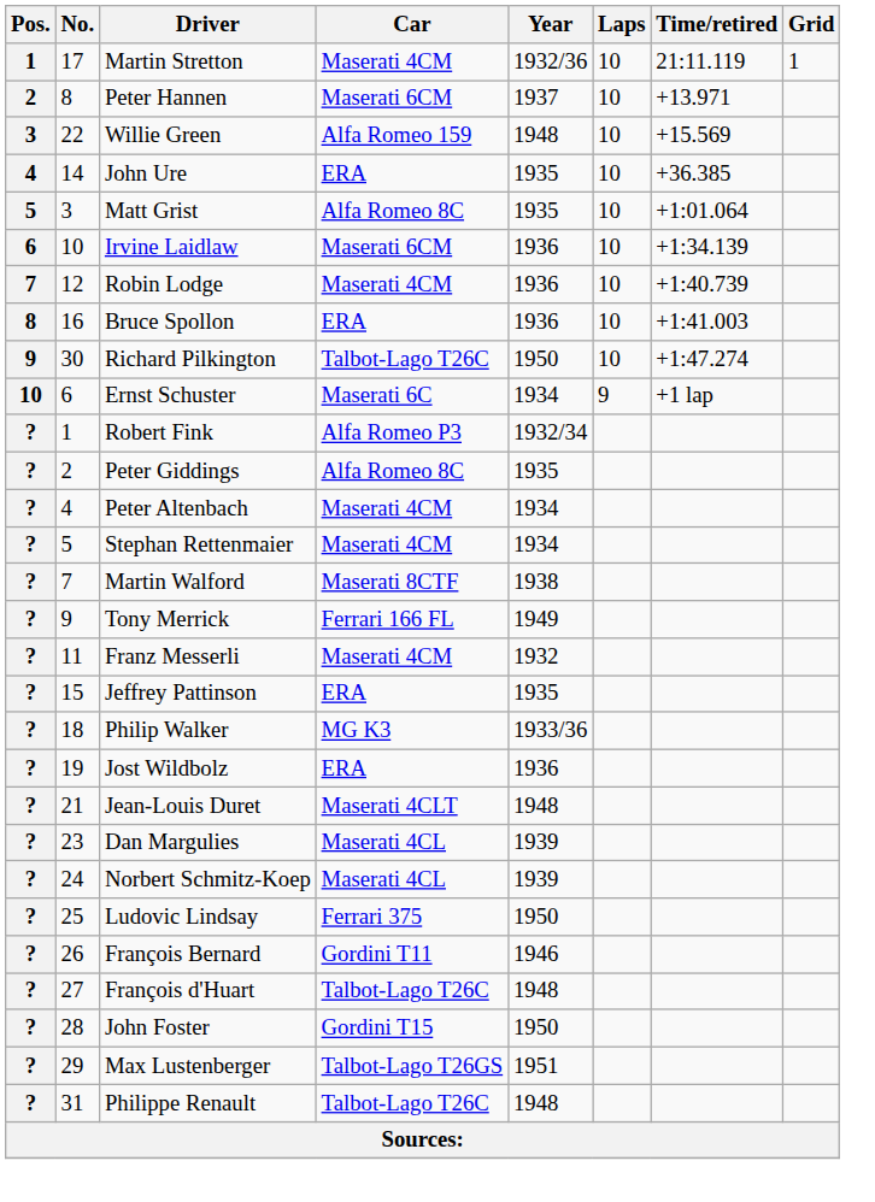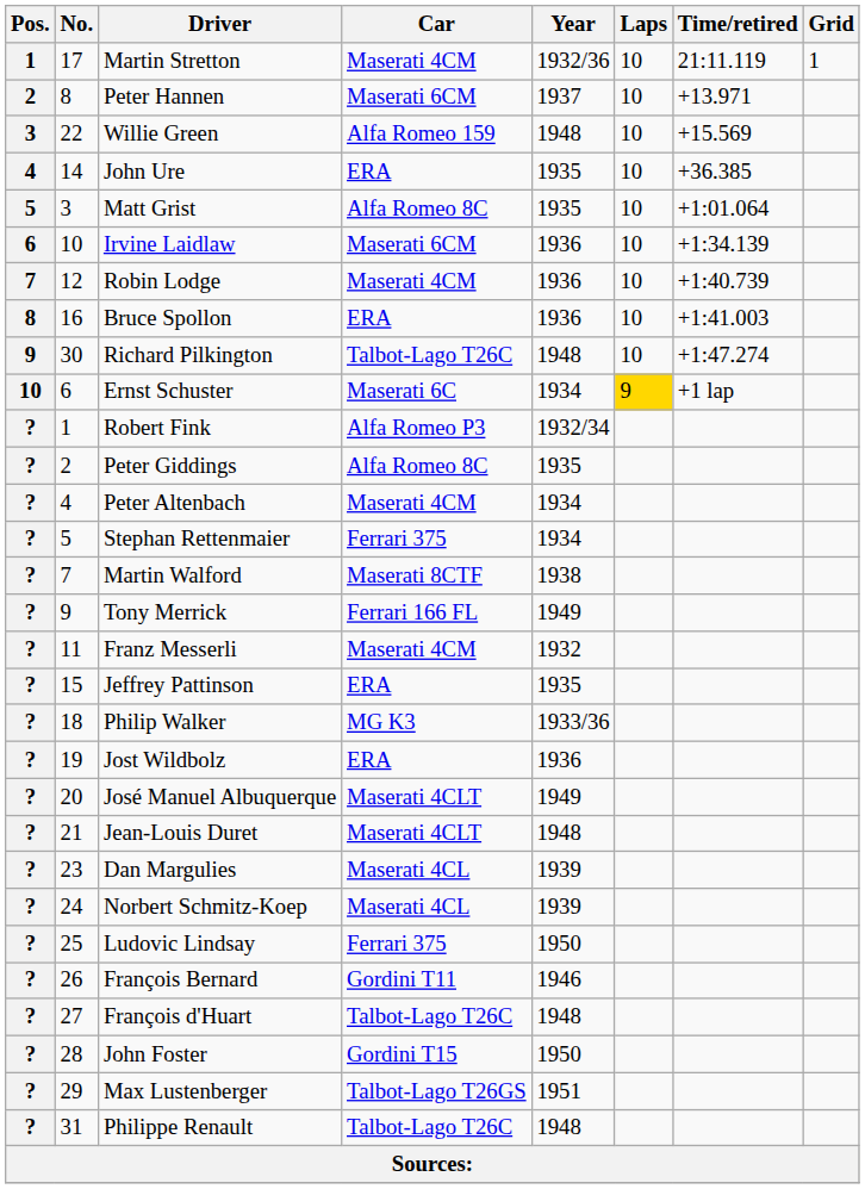Richard Pilkington | Year: 1950 -> 1948
Ernst Schuster | Laps: no background -> gold background
Stephan Rettenmaier | Car: Maserati 4CM -> Ferrari 375
+ row: ? | 20 | José Manuel Albuquerque | Maserati 4CLT | 1949
